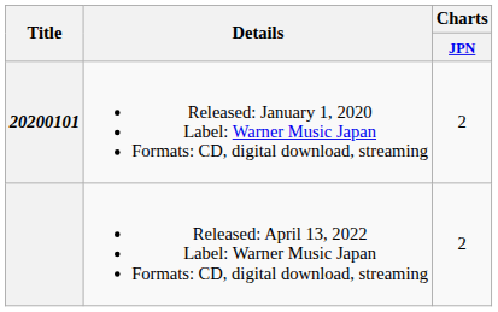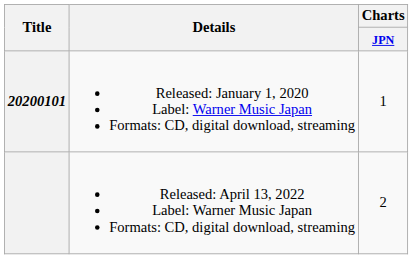20200101 | Charts / JPN: 2 -> 1
